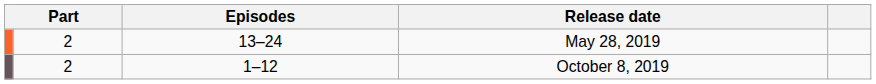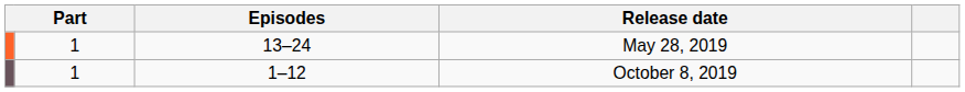May 28, 2019 | column 2: 2 -> 1
October 8, 2019 | column 2: 2 -> 1
